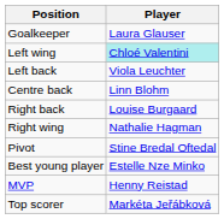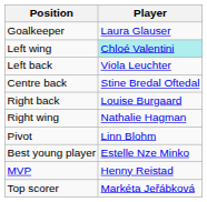Centre back | Player: Linn Blohm -> Stine Bredal Oftedal
Pivot | Player: Stine Bredal Oftedal -> Linn Blohm
